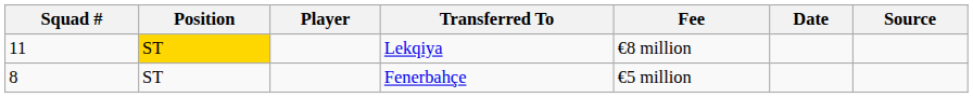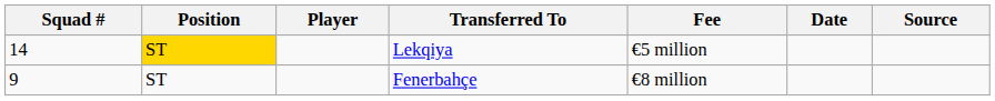Lekqiya | Squad #: 11 -> 14
Lekqiya | Fee: €8 million -> €5 million
Fenerbahçe | Squad #: 8 -> 9
Fenerbahçe | Fee: €5 million -> €8 million
